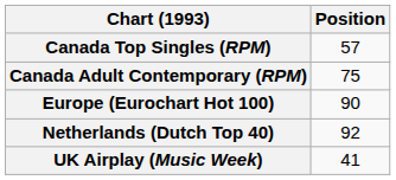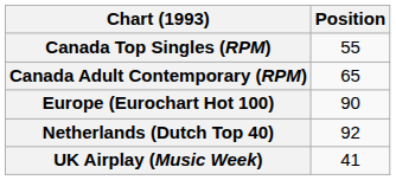Canada Top Singles (RPM) | Position: 57 -> 55
Canada Adult Contemporary (RPM) | Position: 75 -> 65
